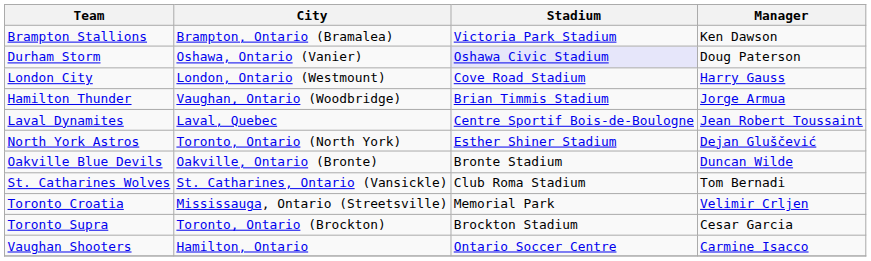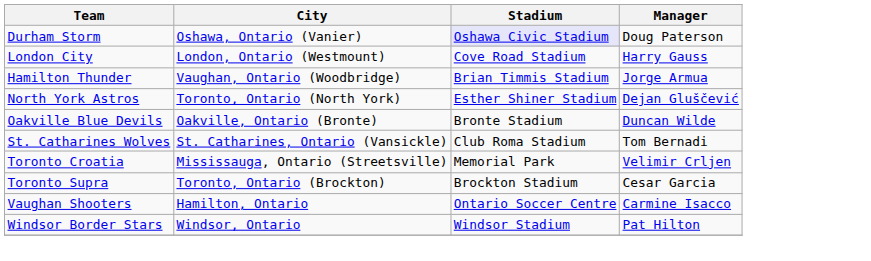- row: Brampton Stallions | Brampton, Ontario (Bramalea) | Victoria Park Stadium | Ken Dawson
- row: Laval Dynamites | Laval, Quebec | Centre Sportif Bois-de-Boulogne | Jean Robert Toussaint
+ row: Windsor Border Stars | Windsor, Ontario | Windsor Stadium | Pat Hilton
